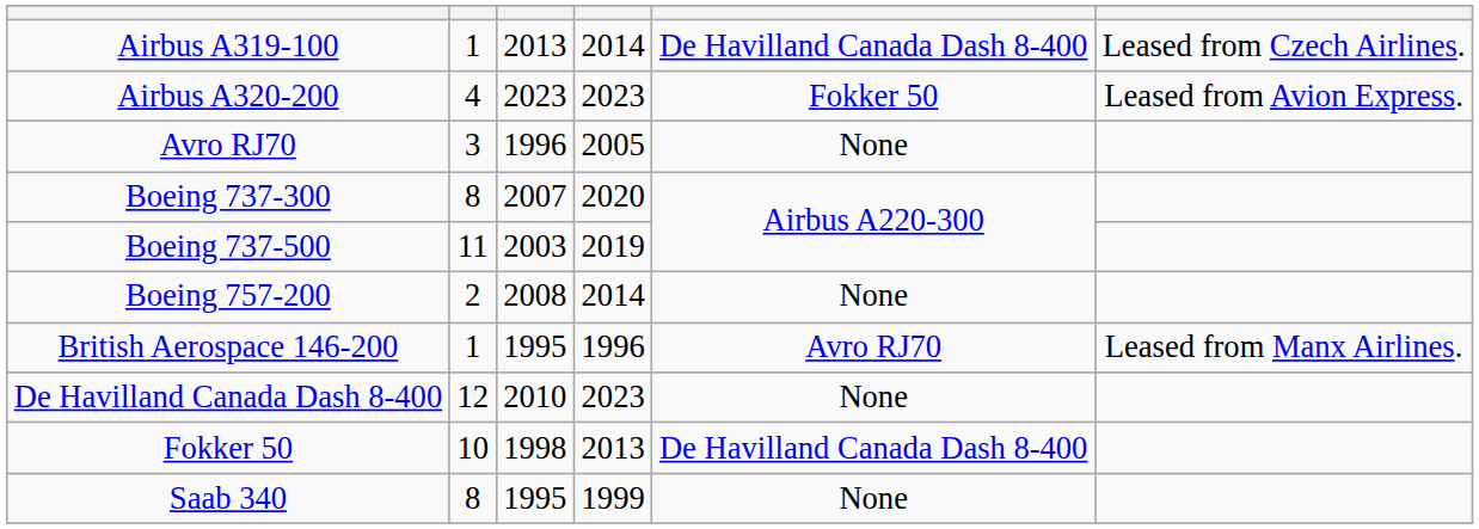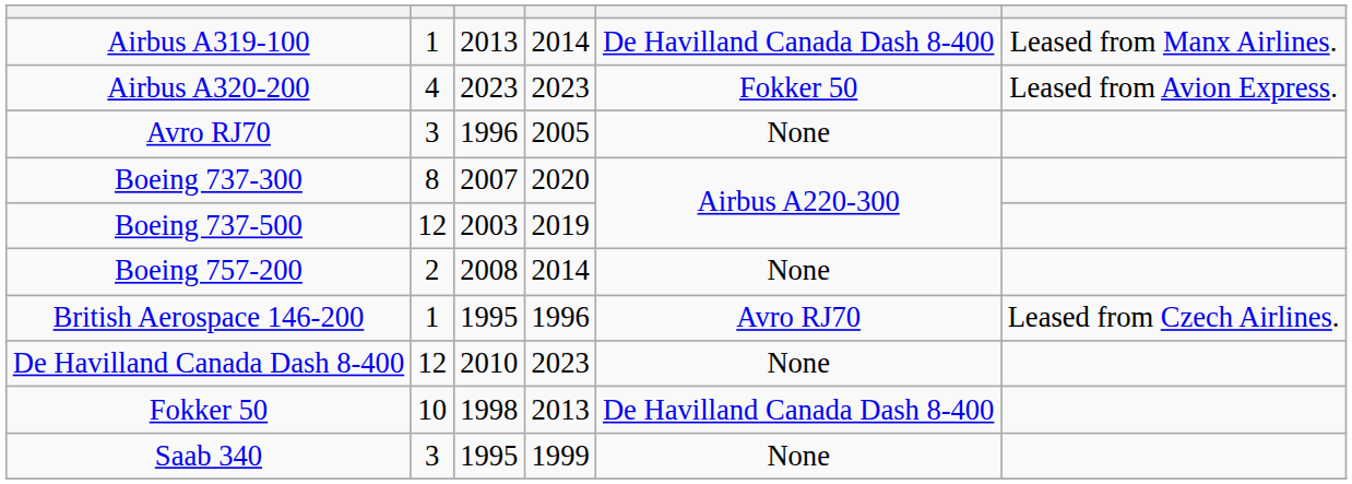Airbus A319-100 | column 6: Leased from Czech Airlines. -> Leased from Manx Airlines.
Boeing 737-500 | column 2: 11 -> 12
British Aerospace 146-200 | column 6: Leased from Manx Airlines. -> Leased from Czech Airlines.
Saab 340 | column 2: 8 -> 3
